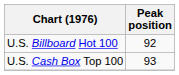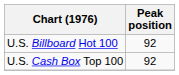U.S. Cash Box Top 100 | Peak position: 93 -> 92
